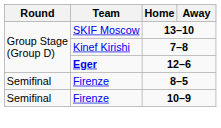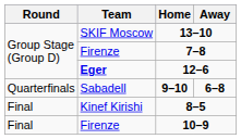7–8 | Team: Kinef Kirishi -> Firenze
+ row: Quarterfinals | Sabadell | 9–10 | 6–8
8–5 | Round: Semifinal -> Final
8–5 | Team: Firenze -> Kinef Kirishi
10–9 | Round: Semifinal -> Final
